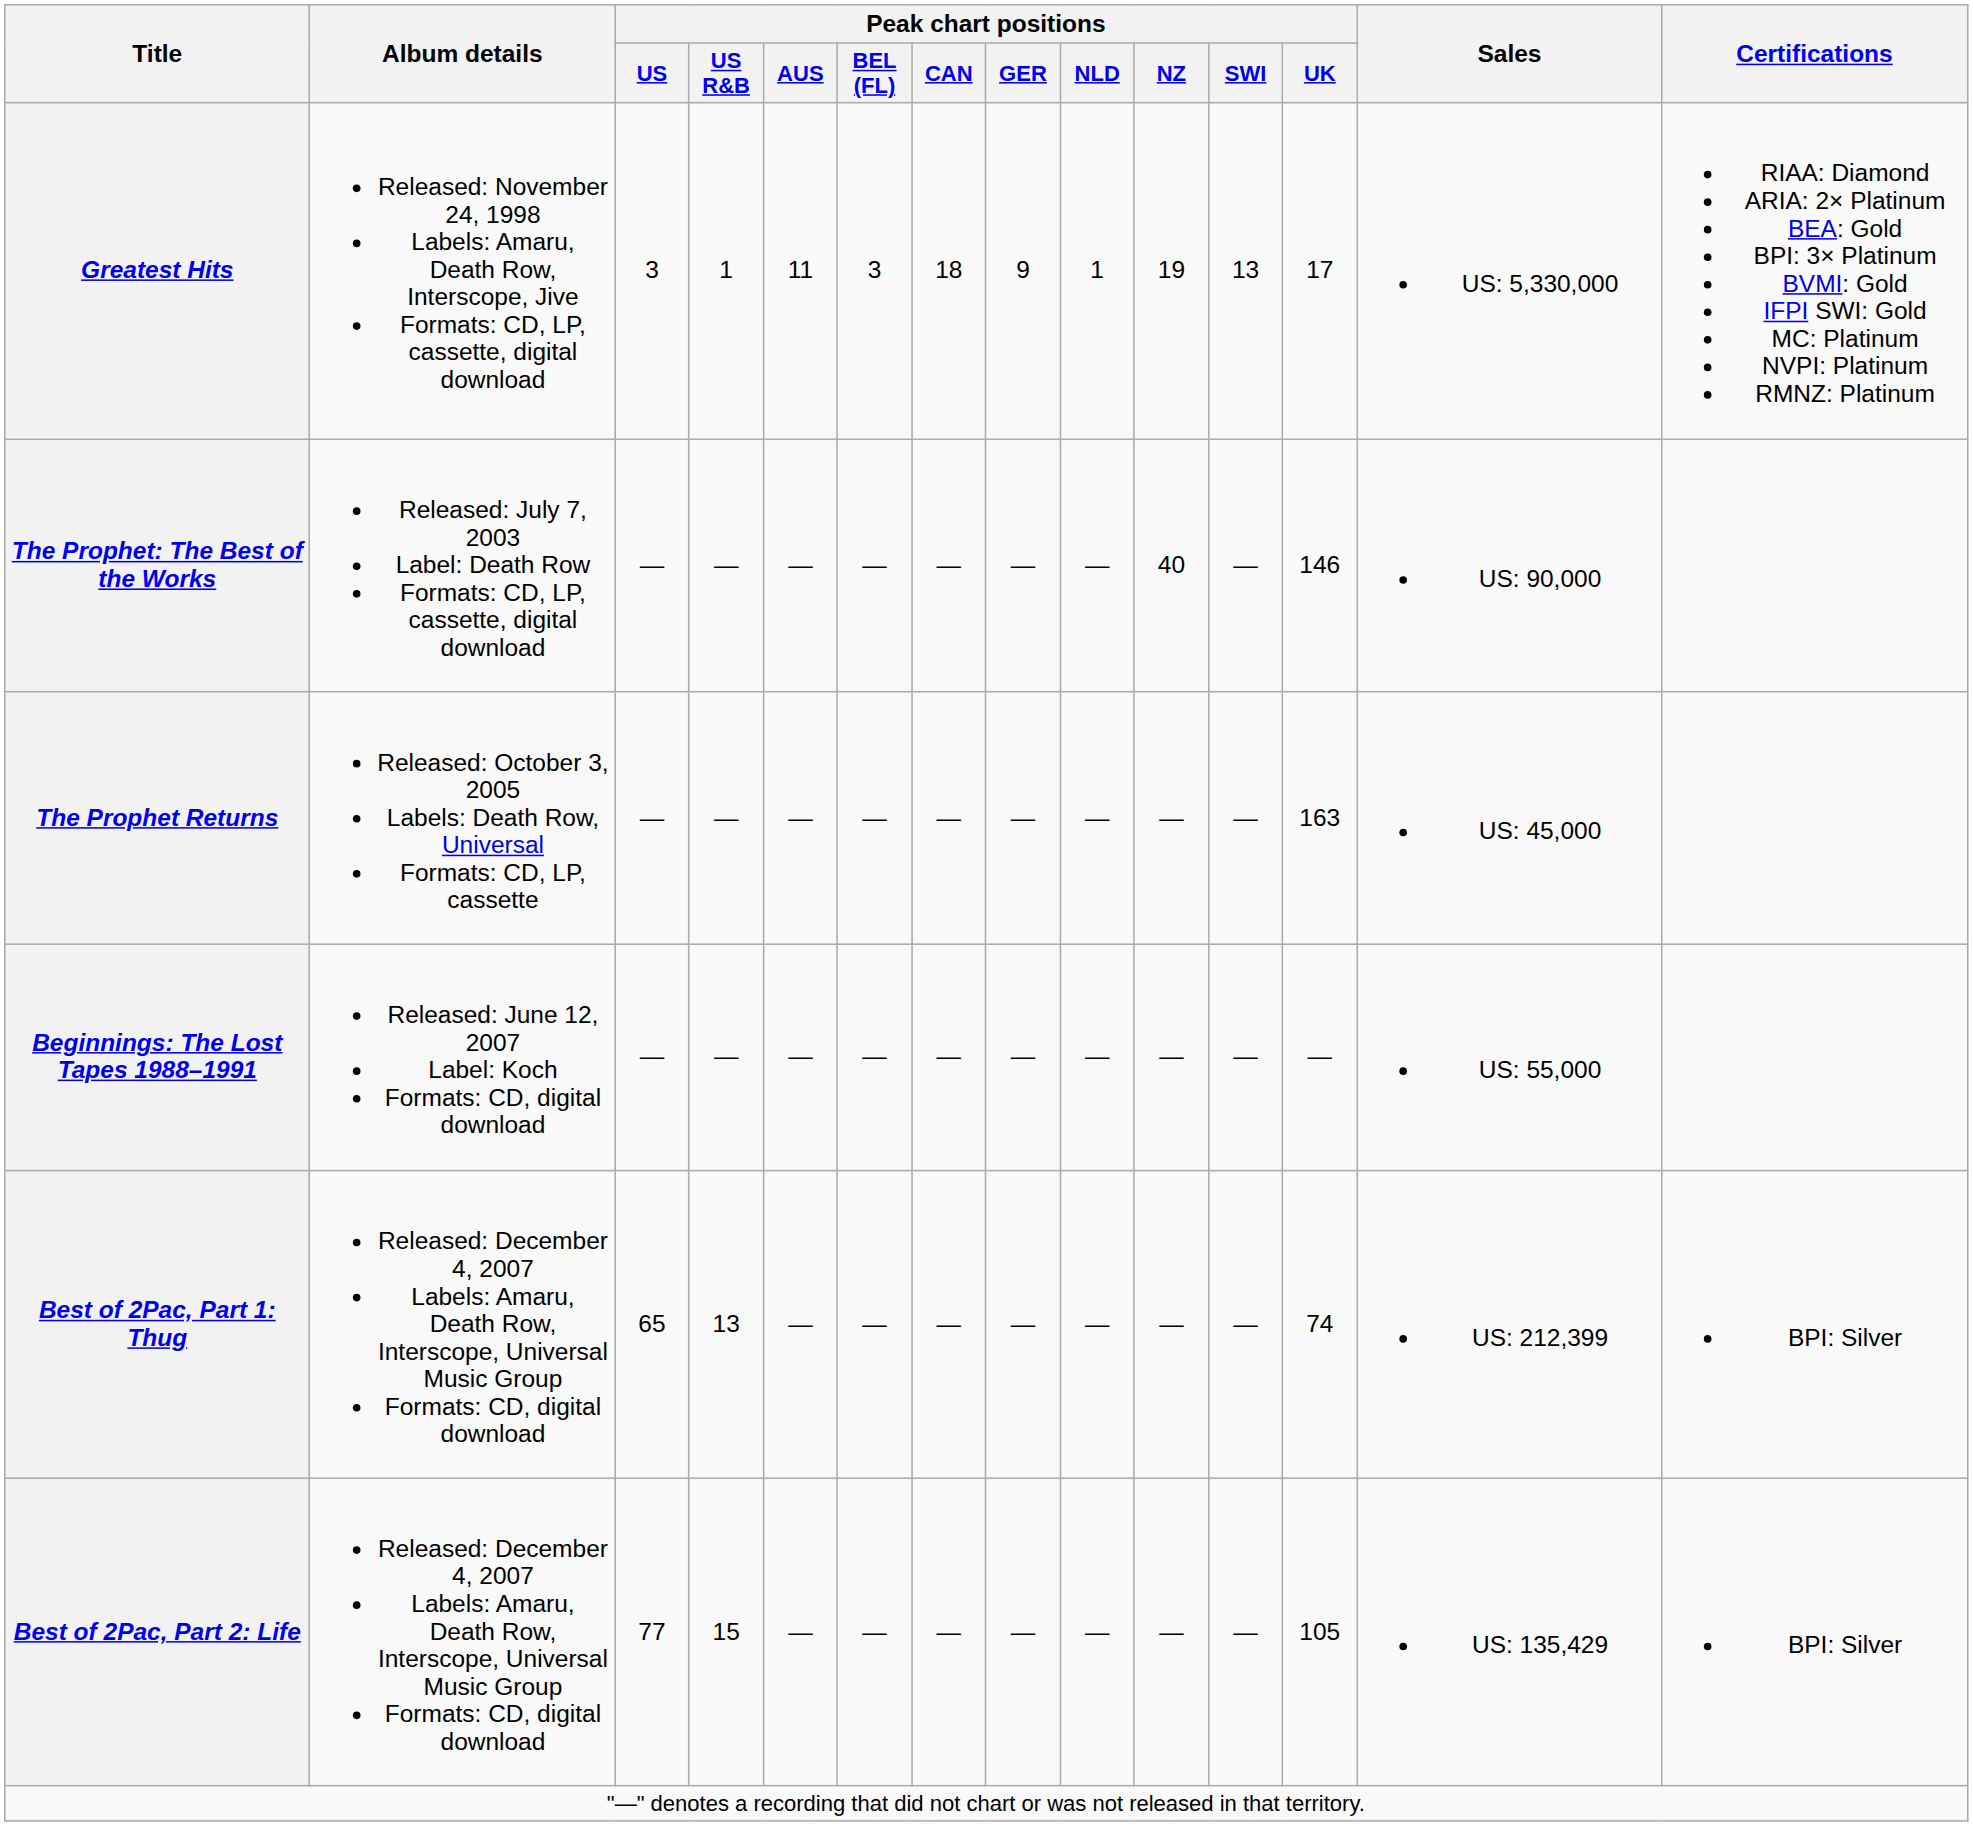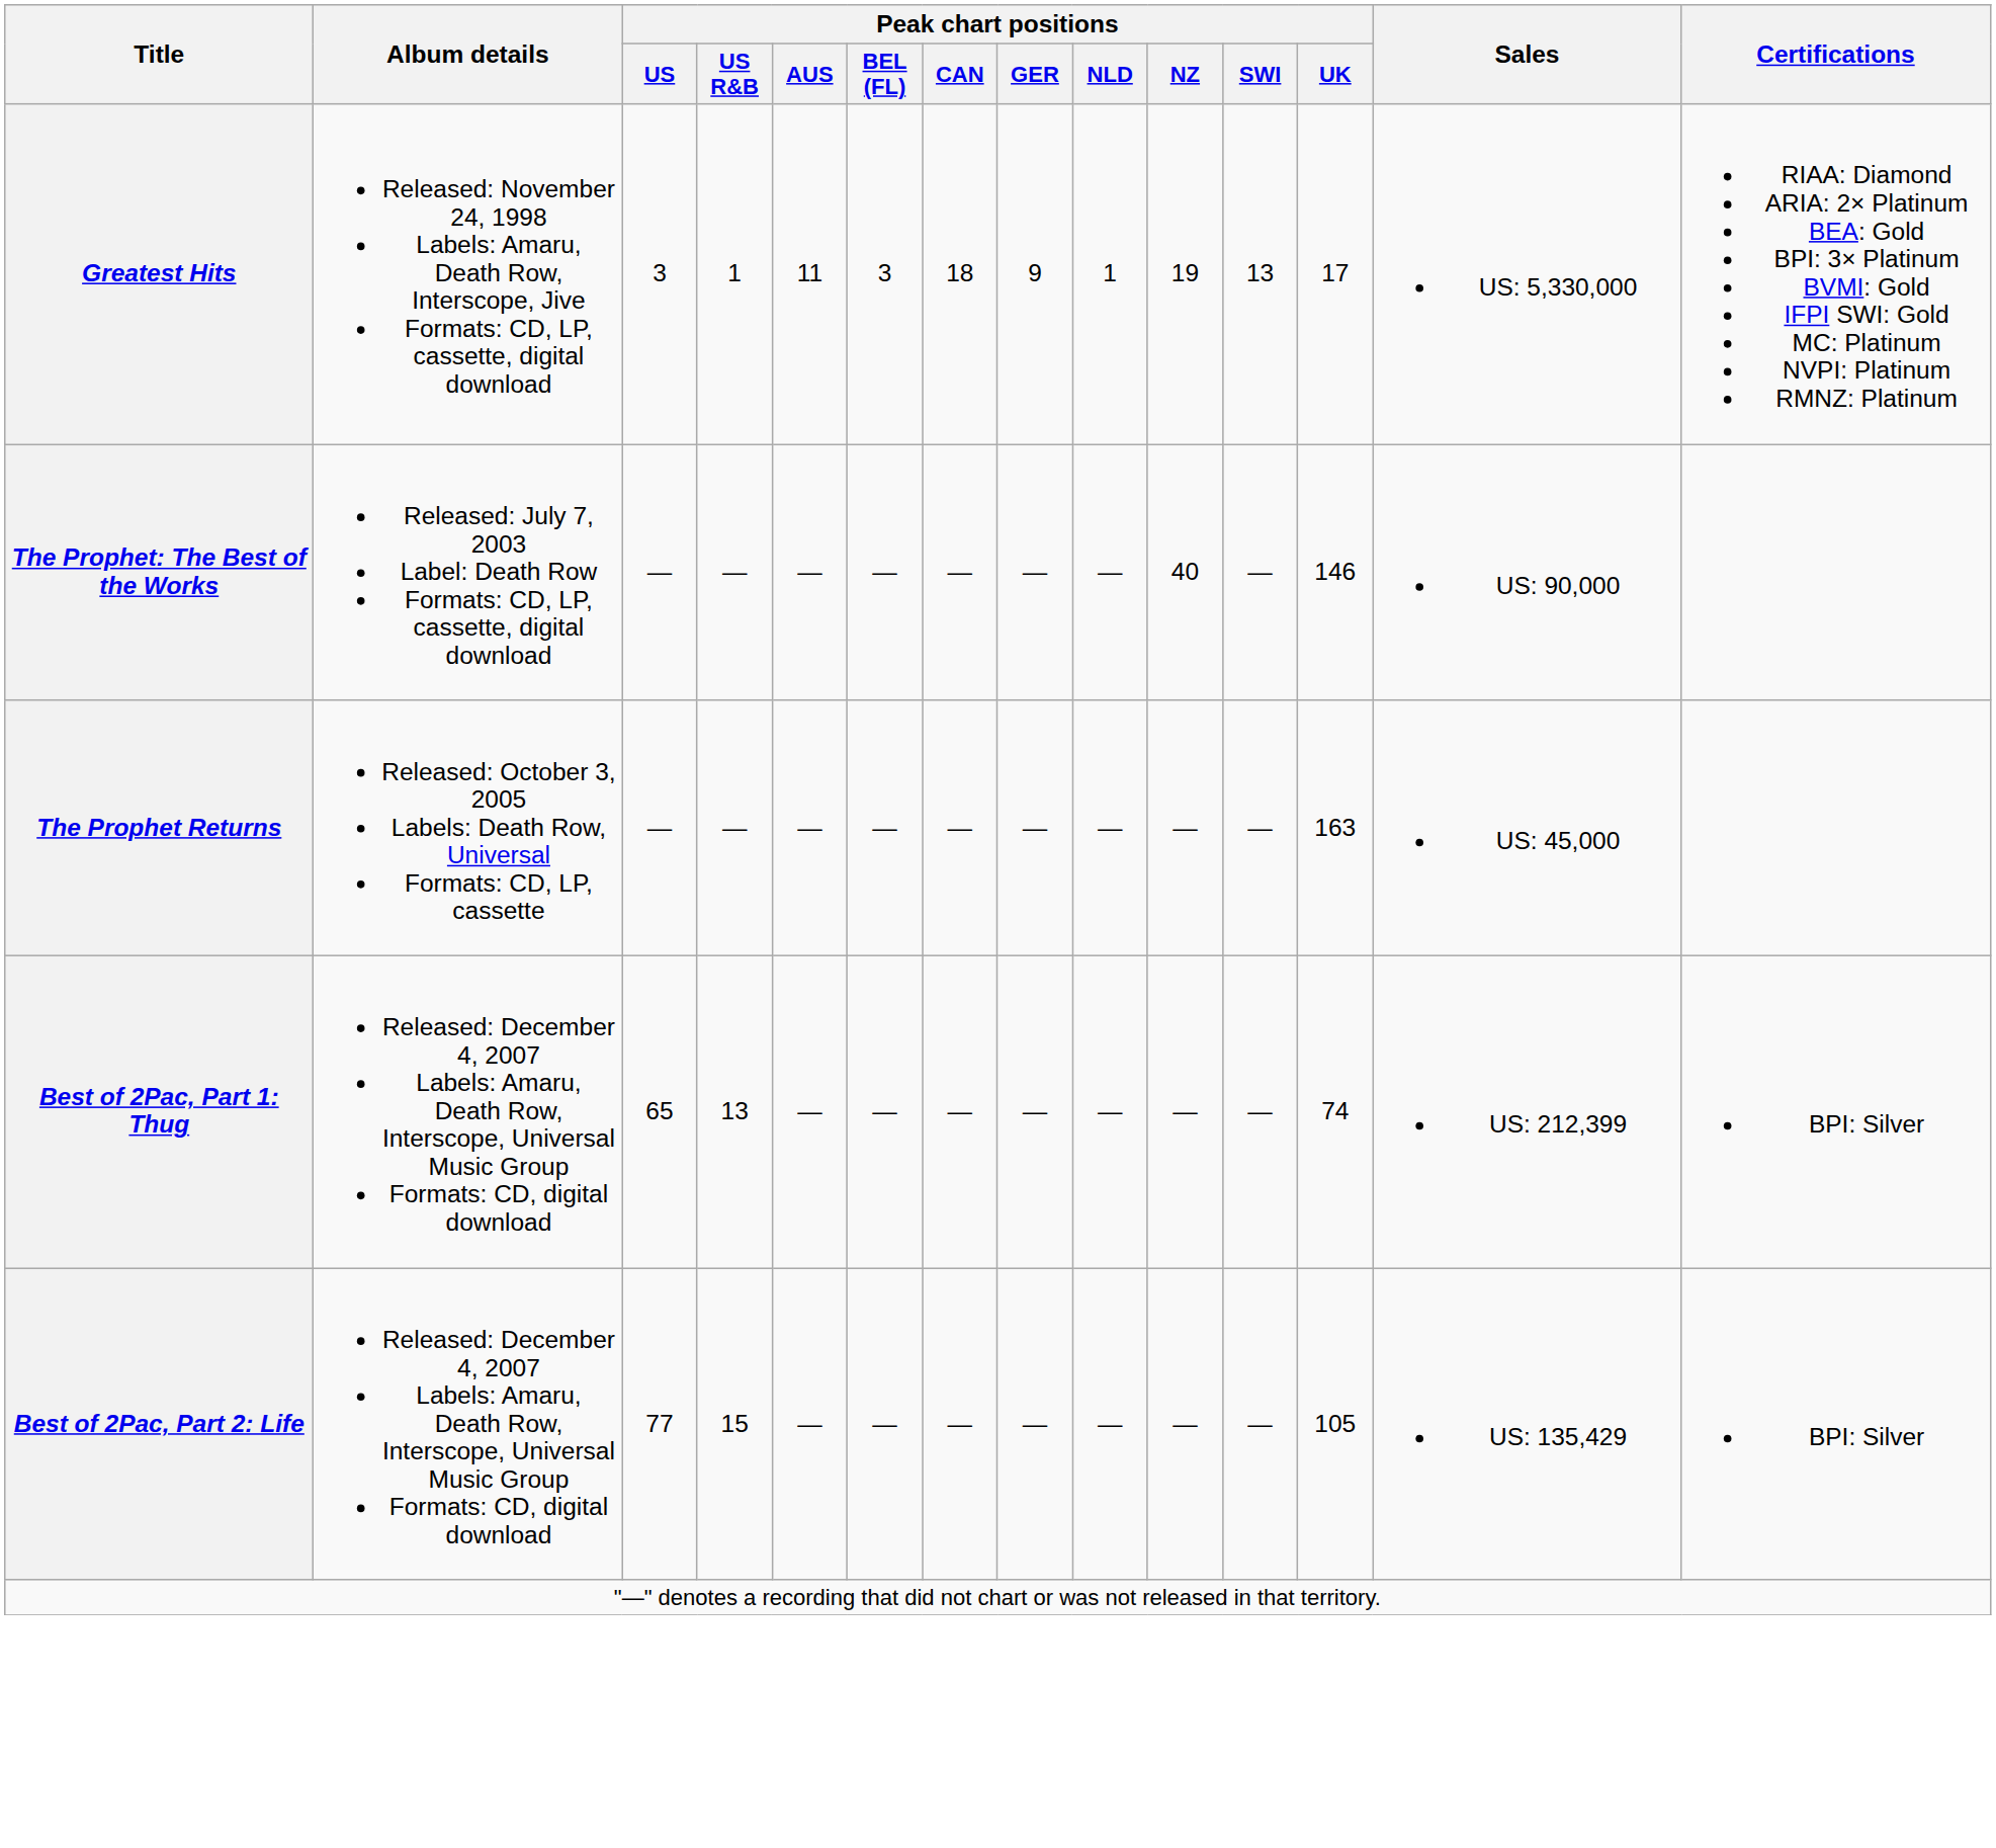- row: Beginnings: The Lost Tapes 1988–1991 | Released: June 12, 2007 Label: Koch Formats: CD, digital download | — | — | — | — | — | — | — | — | — | — | US: 55,000
